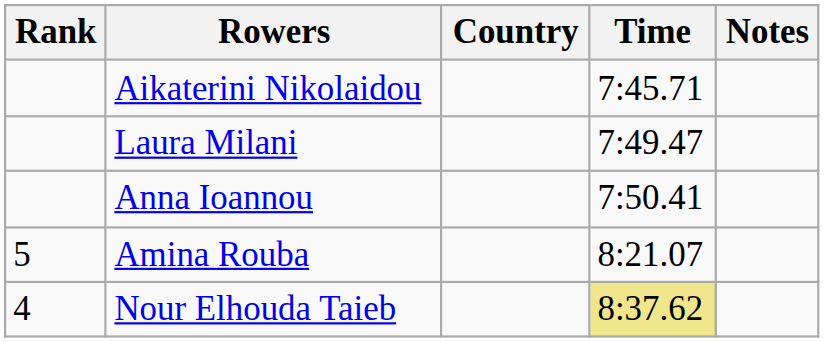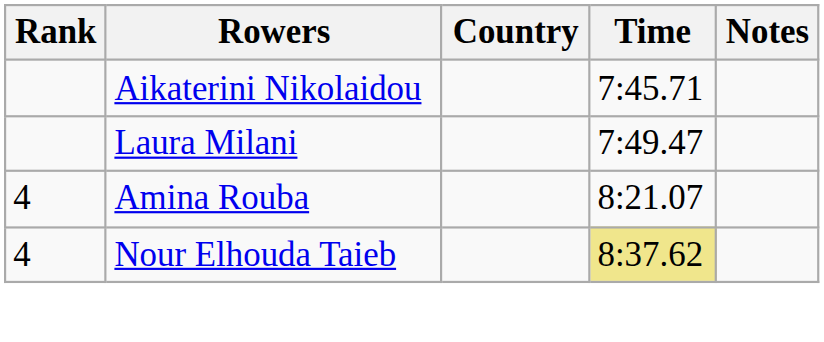- row: Anna Ioannou | 7:50.41
Amina Rouba | Rank: 5 -> 4
